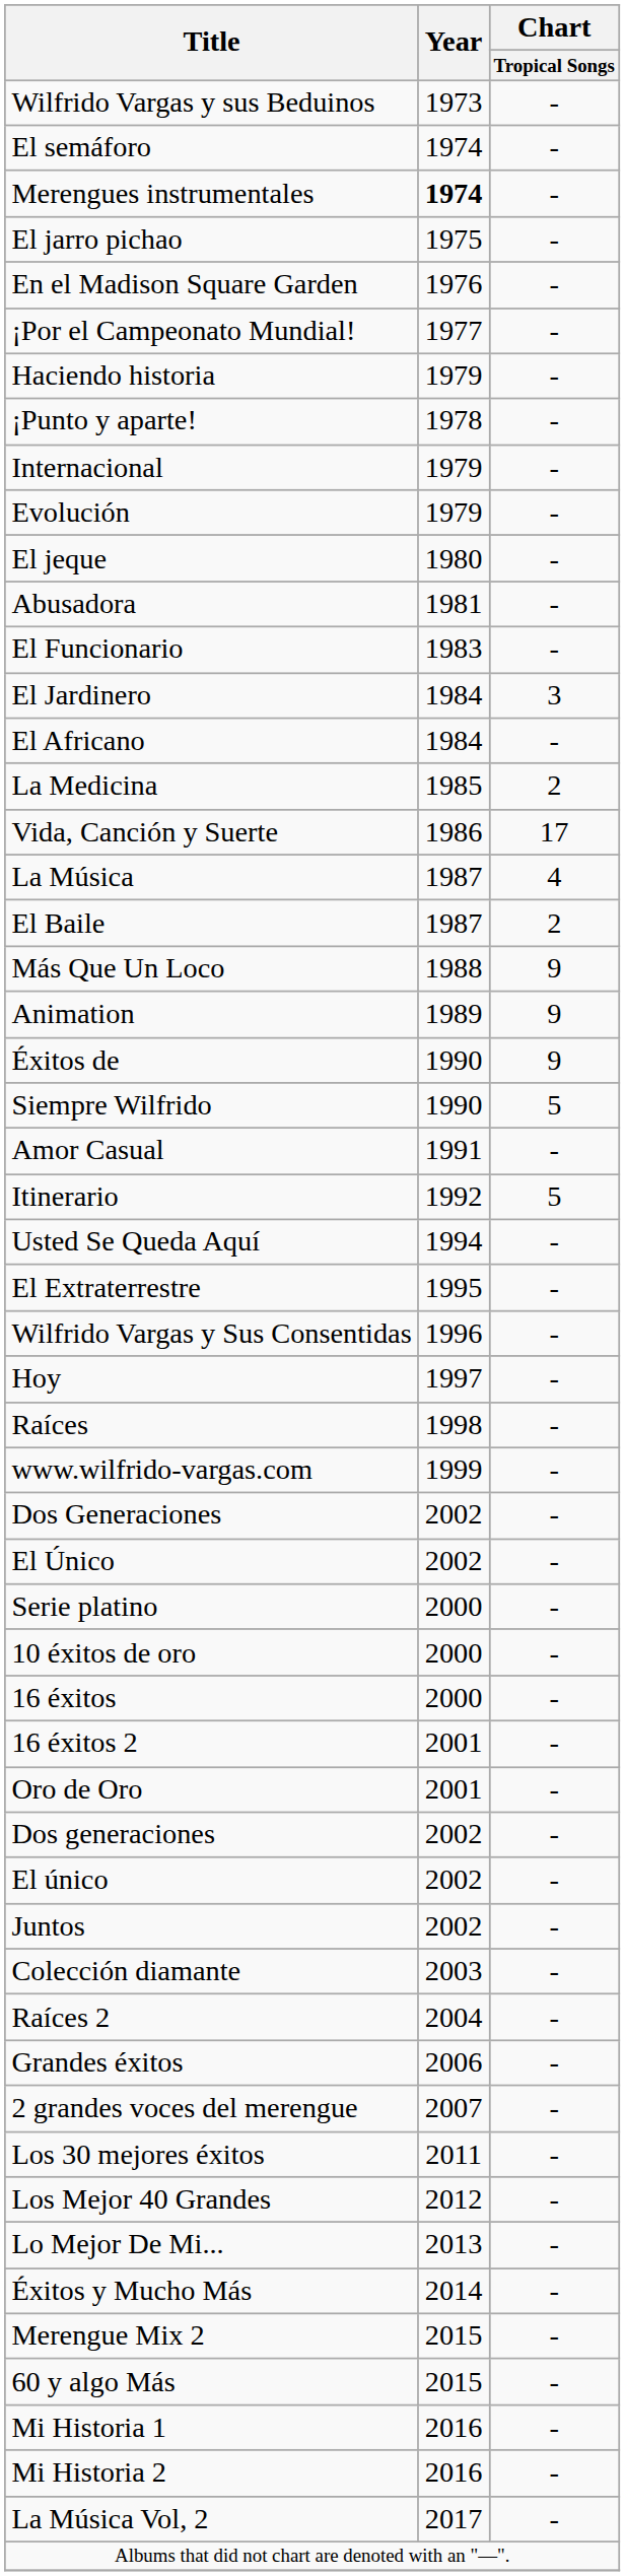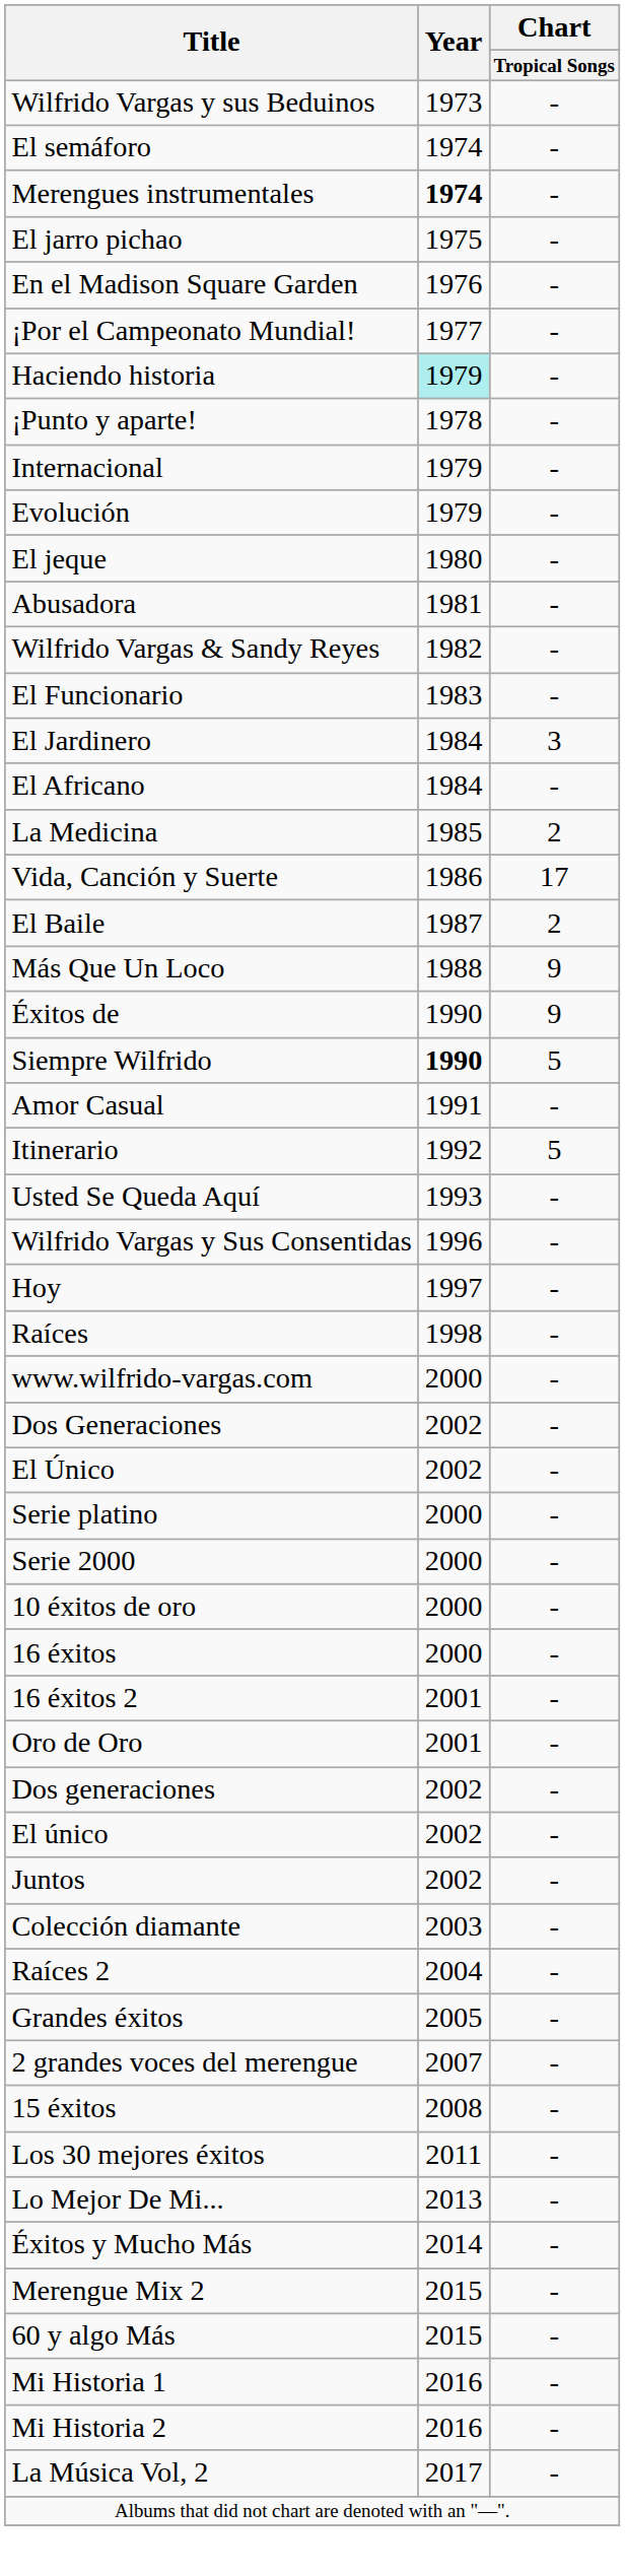Haciendo historia | Year: no background -> paleturquoise background
+ row: Wilfrido Vargas & Sandy Reyes | 1982 | -
- row: La Música | 1987 | 4
- row: Animation | 1989 | 9
Siempre Wilfrido | Year: normal -> bold
Usted Se Queda Aquí | Year: 1994 -> 1993
- row: El Extraterrestre | 1995 | -
www.wilfrido-vargas.com | Year: 1999 -> 2000
+ row: Serie 2000 | 2000 | -
Grandes éxitos | Year: 2006 -> 2005
+ row: 15 éxitos | 2008 | -
- row: Los Mejor 40 Grandes | 2012 | -
